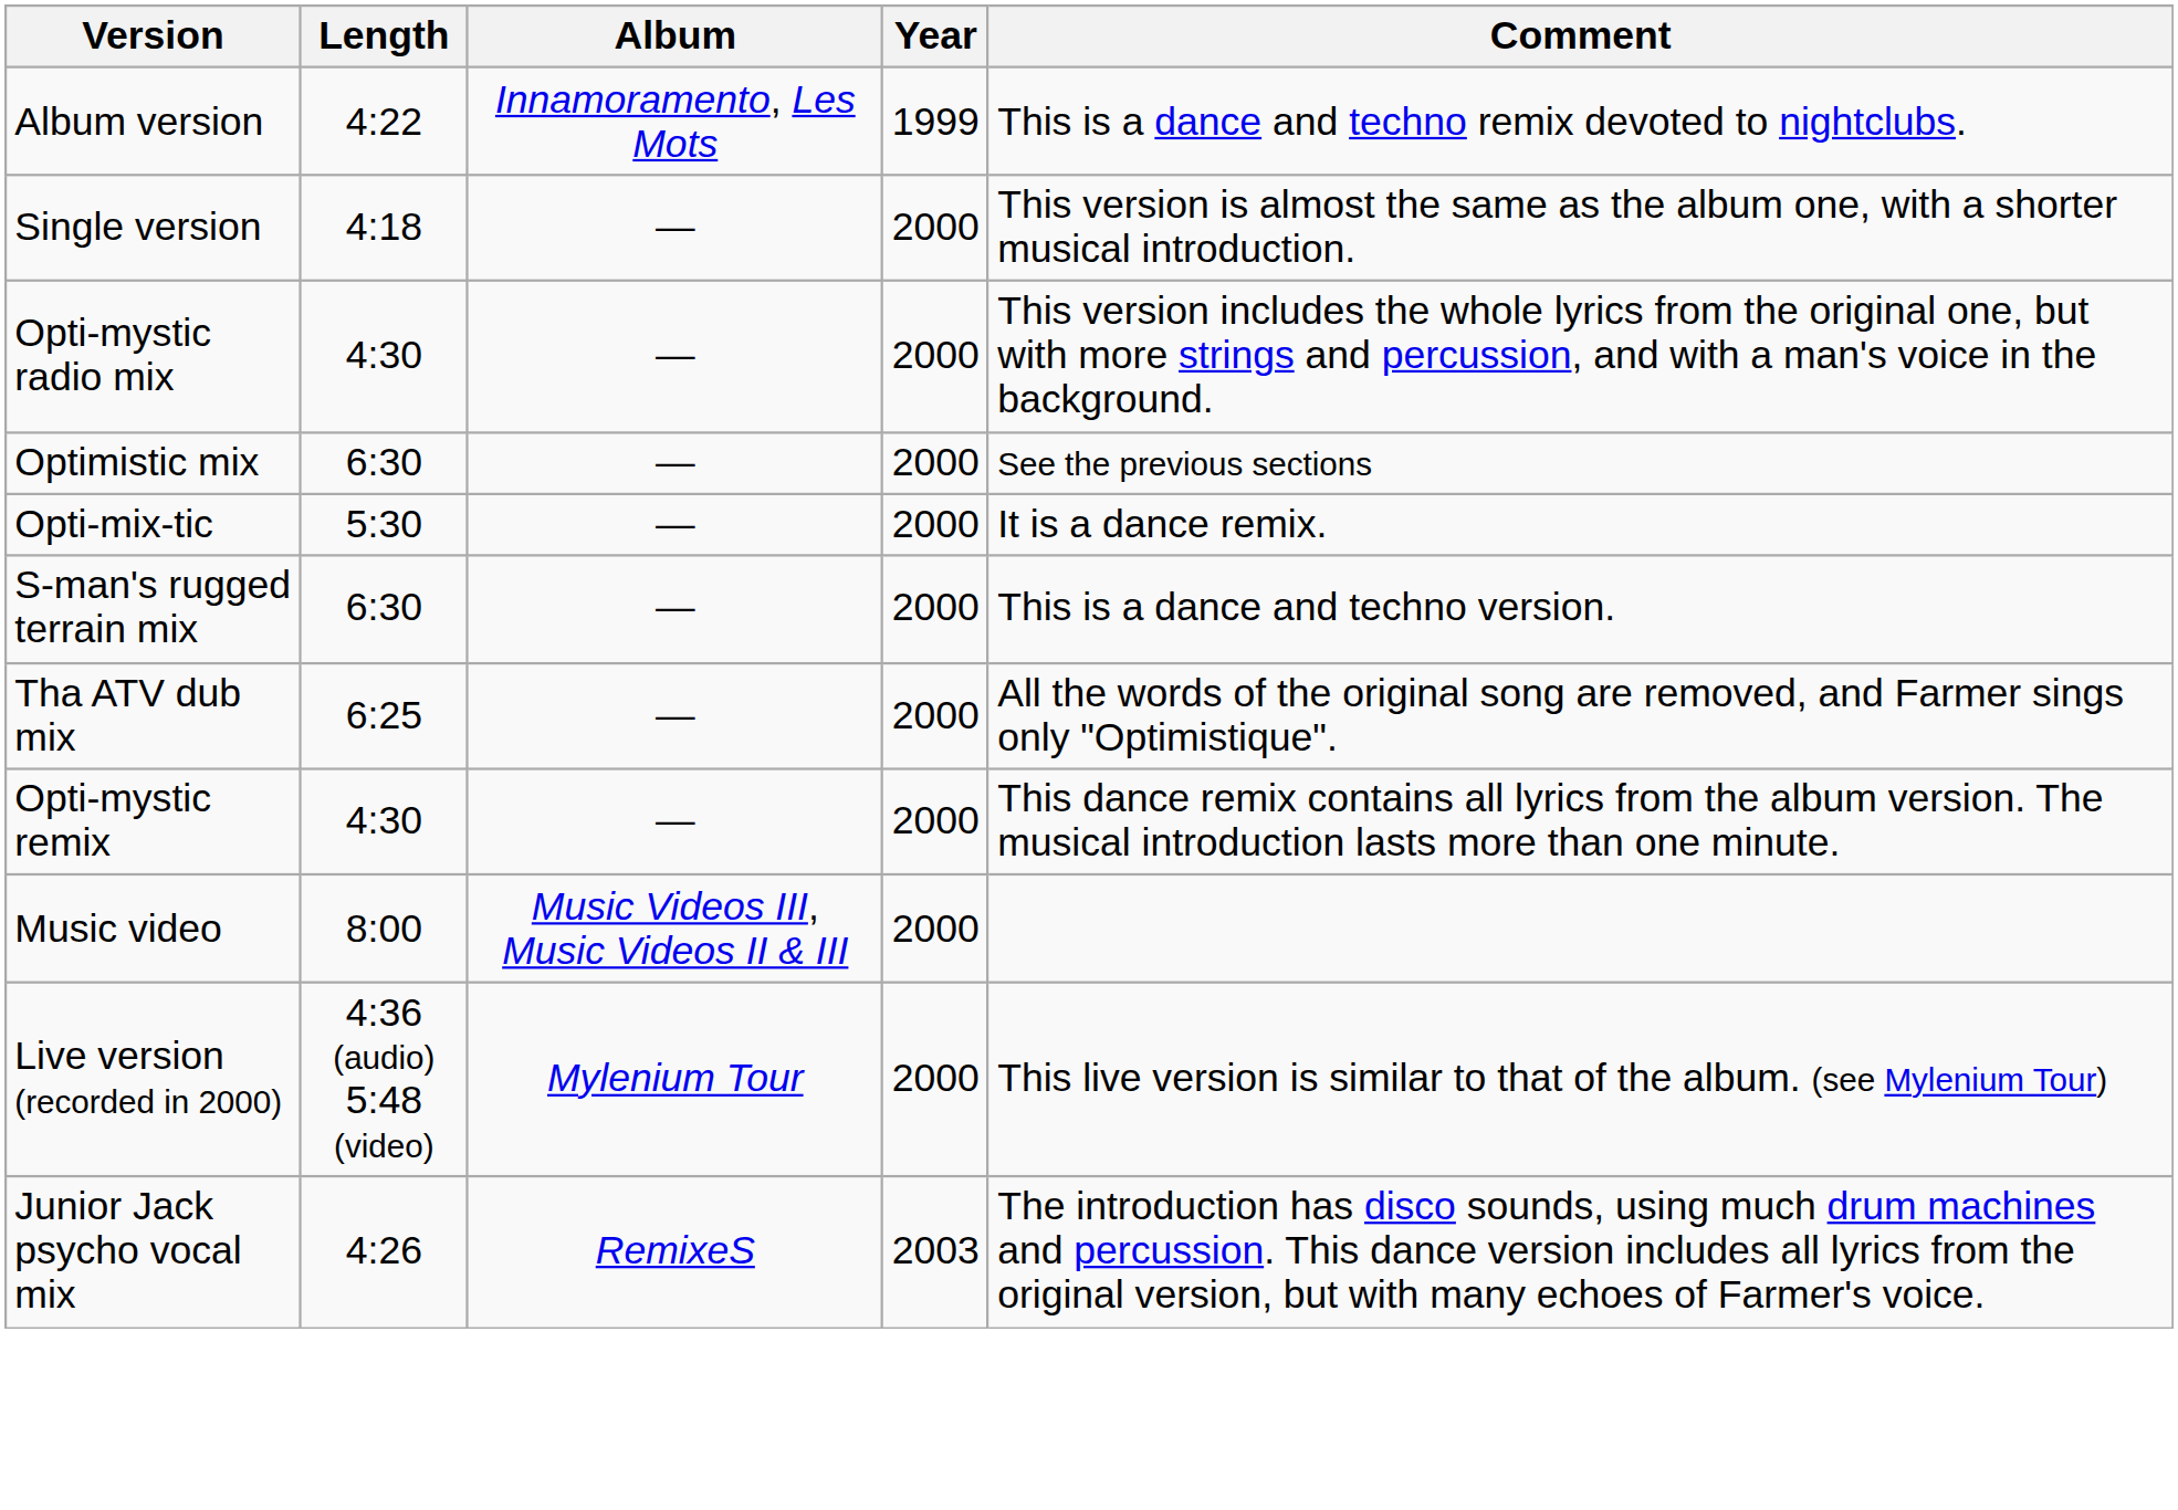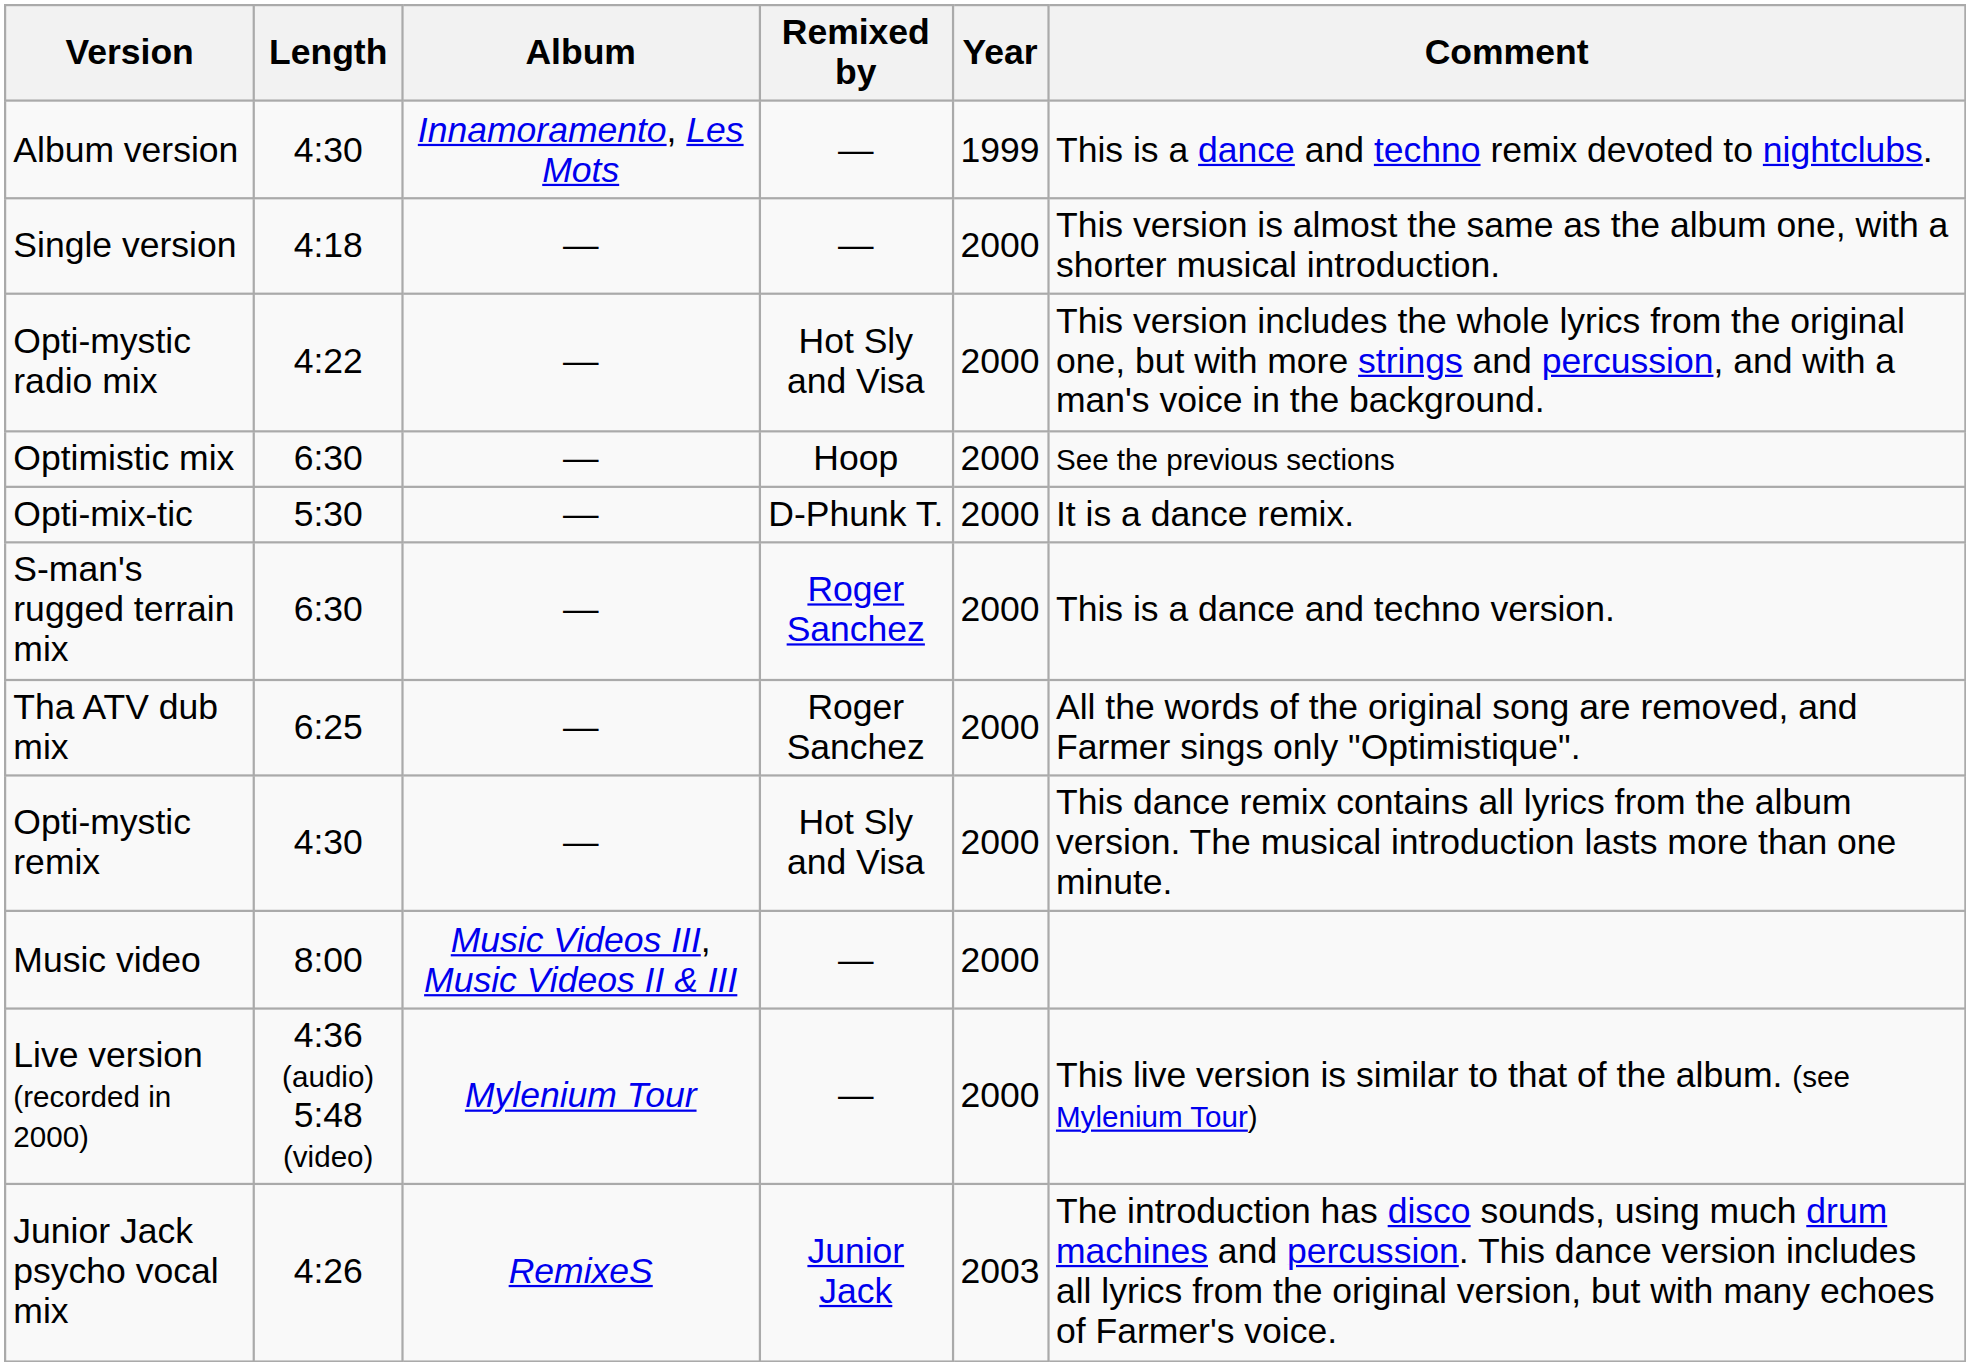+ column: Remixed by | — | — | Hot Sly and Visa | Hoop | D-Phunk T. | Roger Sanchez | Roger Sanchez | Hot Sly and Visa | — | — | Junior Jack
Album version | Length: 4:22 -> 4:30
Opti-mystic radio mix | Length: 4:30 -> 4:22
